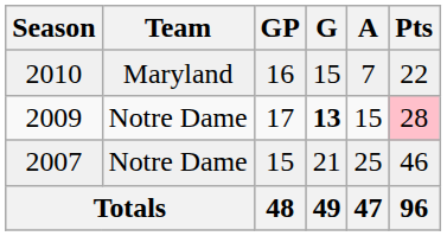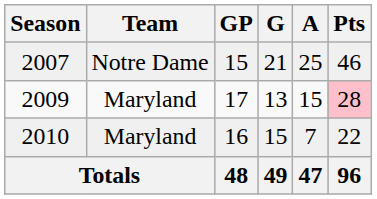rows swapped: 2010 <-> 2007
2009 | Team: Notre Dame -> Maryland
2009 | G: bold -> normal
